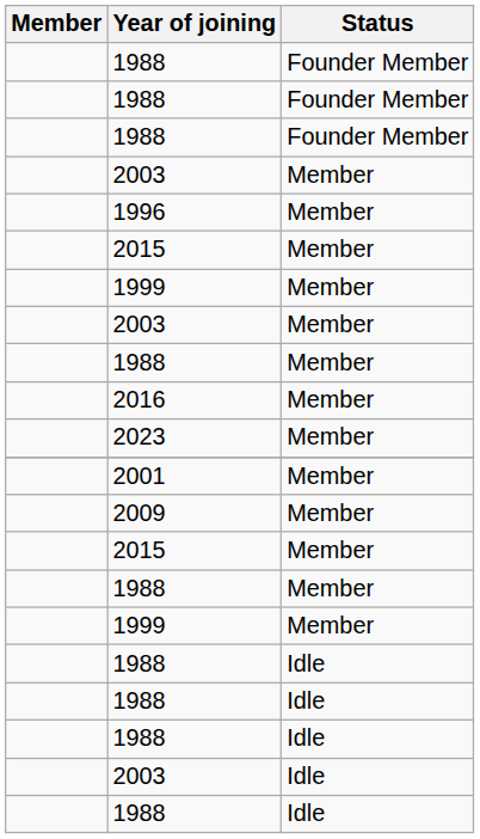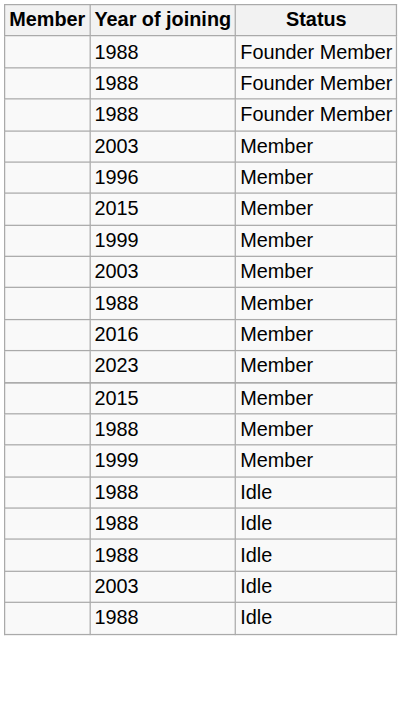- row: 2001 | Member
- row: 2009 | Member
